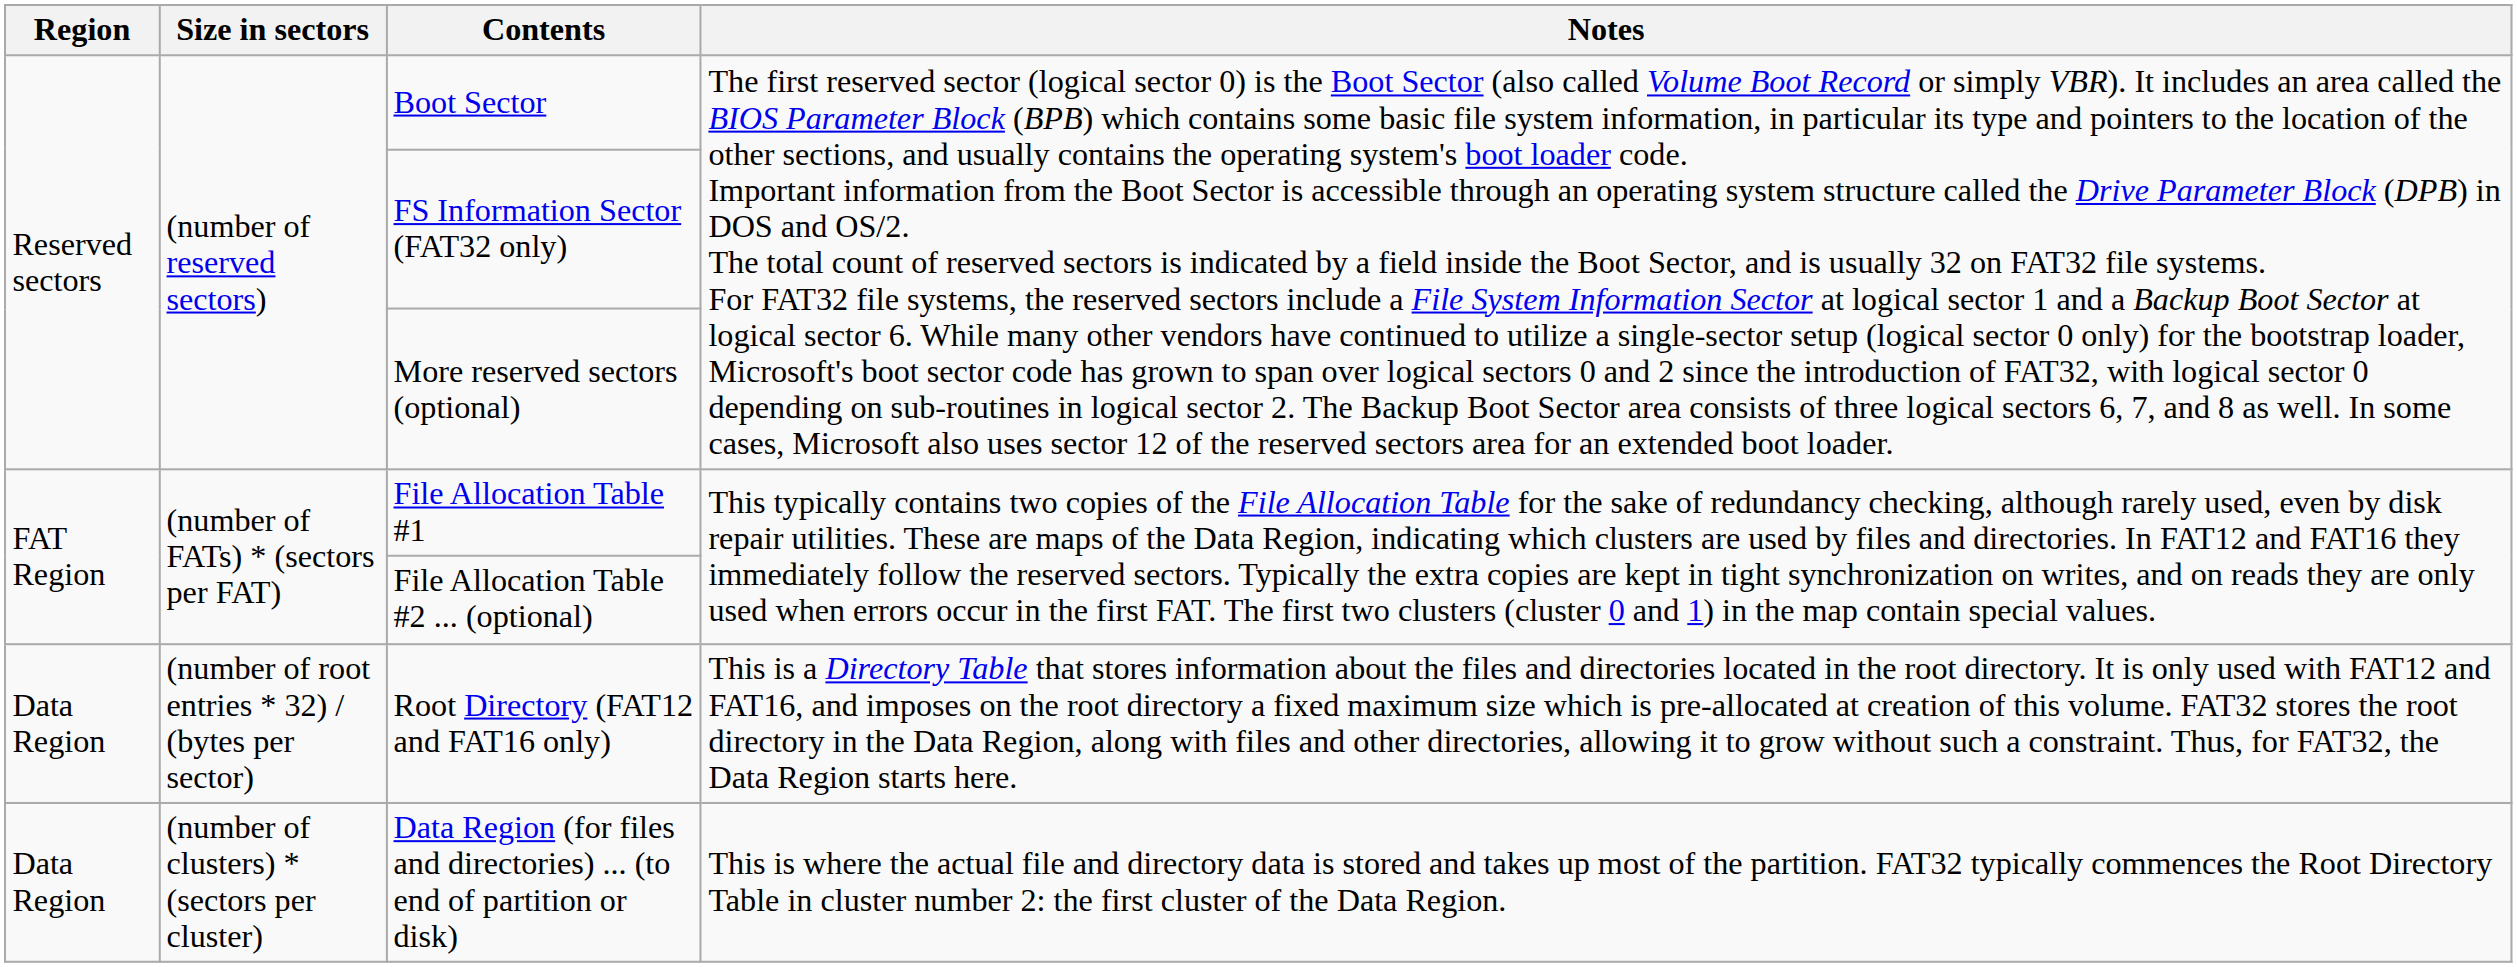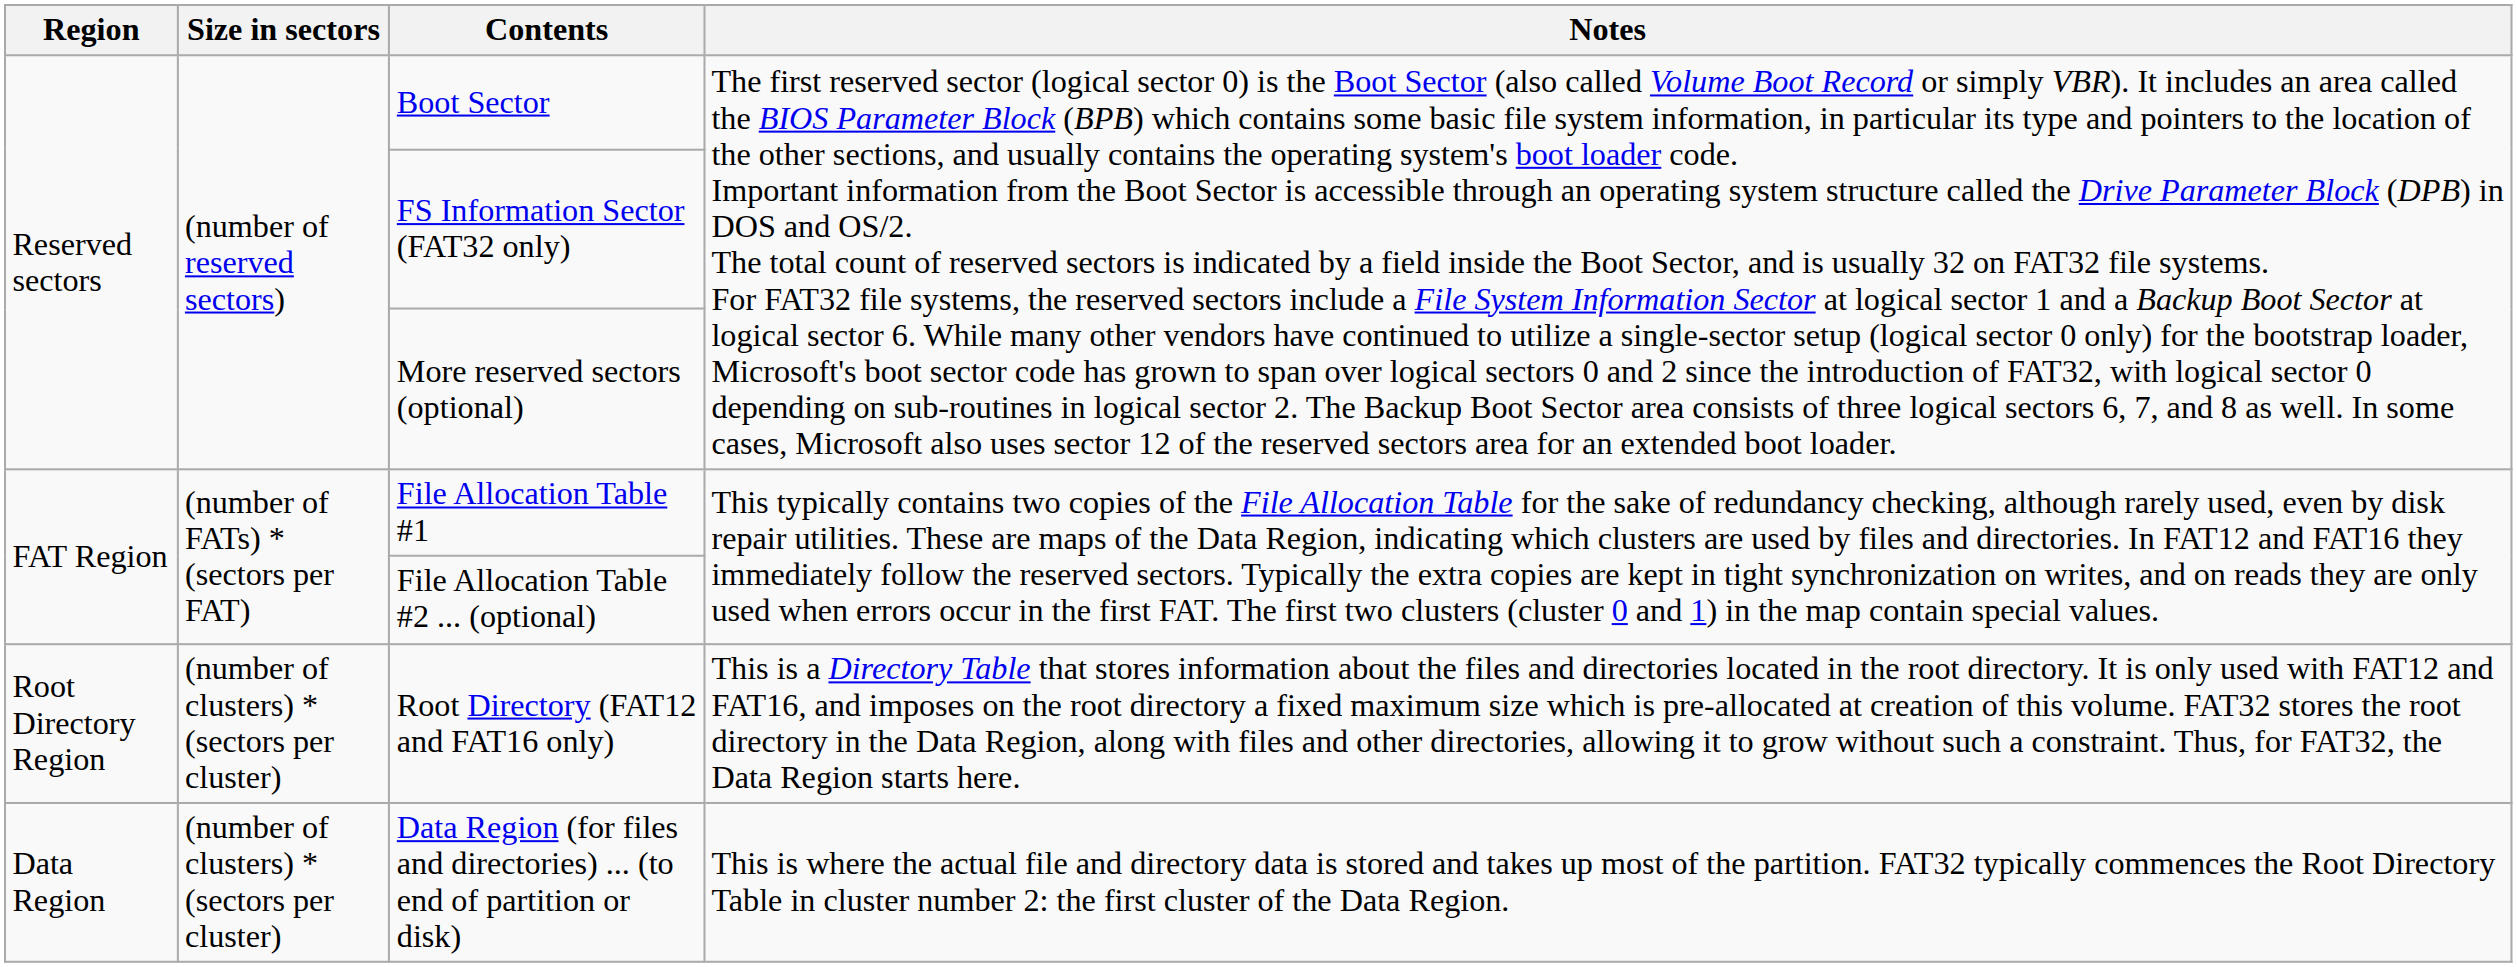Root Directory (FAT12 and FAT16 only) | Region: Data Region -> Root Directory Region
Root Directory (FAT12 and FAT16 only) | Size in sectors: (number of root entries * 32) / (bytes per sector) -> (number of clusters) * (sectors per cluster)
